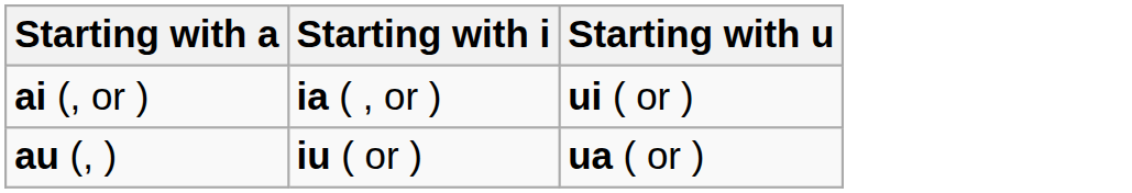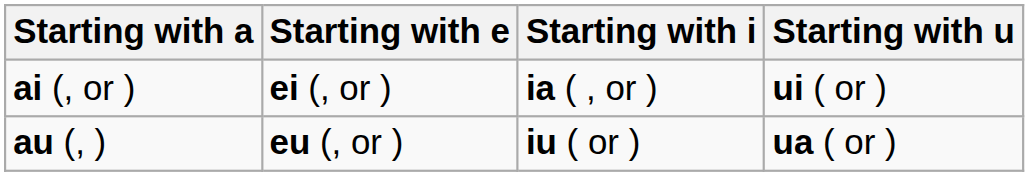+ column: Starting with e | ei (, or ) | eu (, or )
